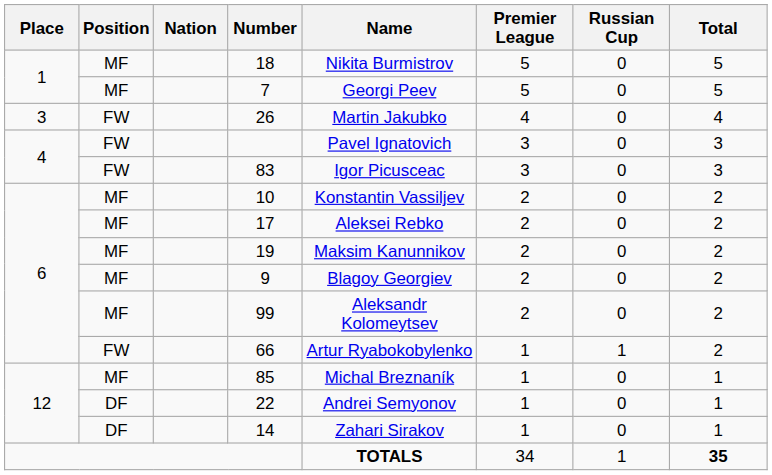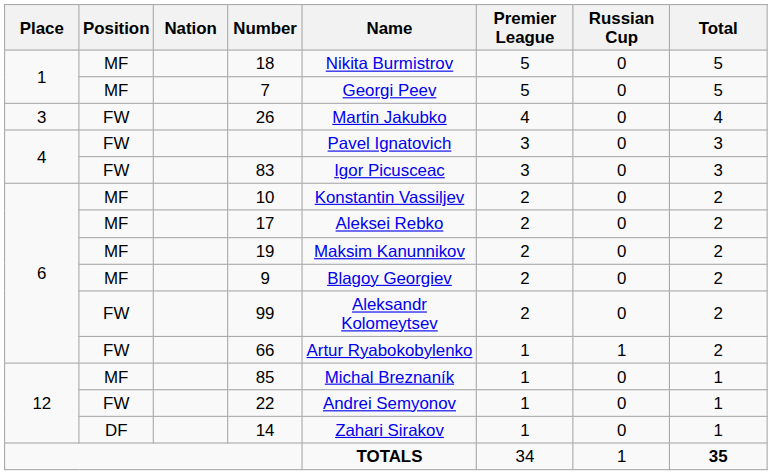99 | Position: MF -> FW
22 | Position: DF -> FW
